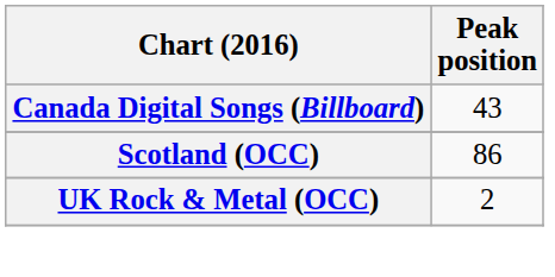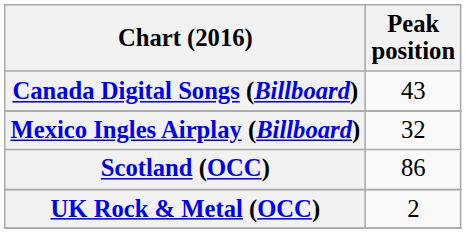+ row: Mexico Ingles Airplay (Billboard) | 32
